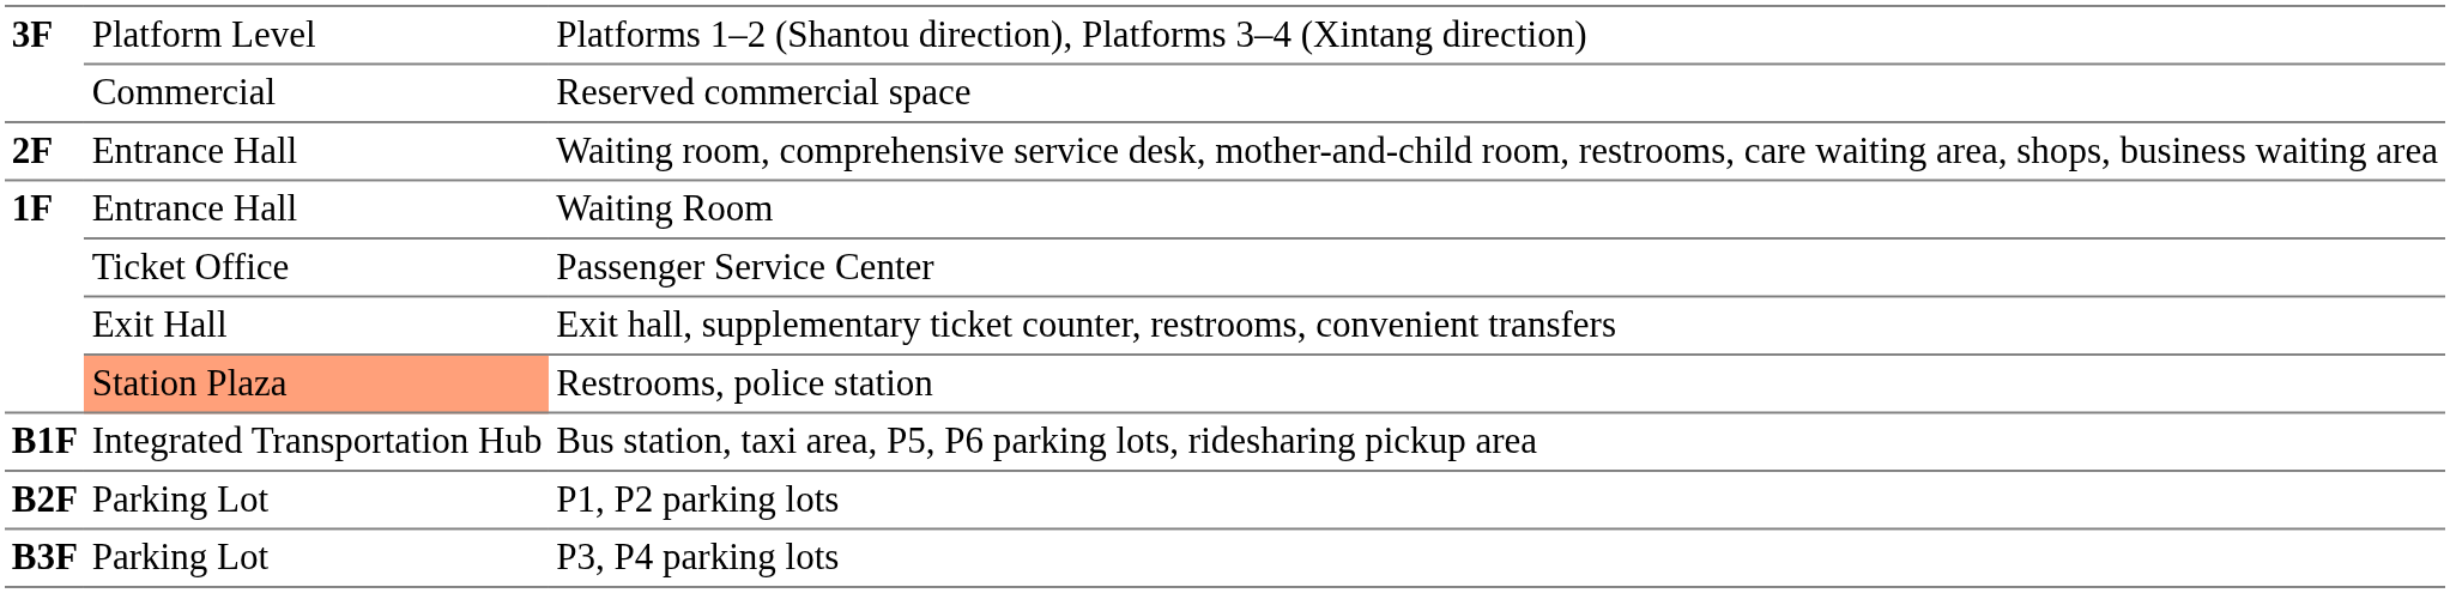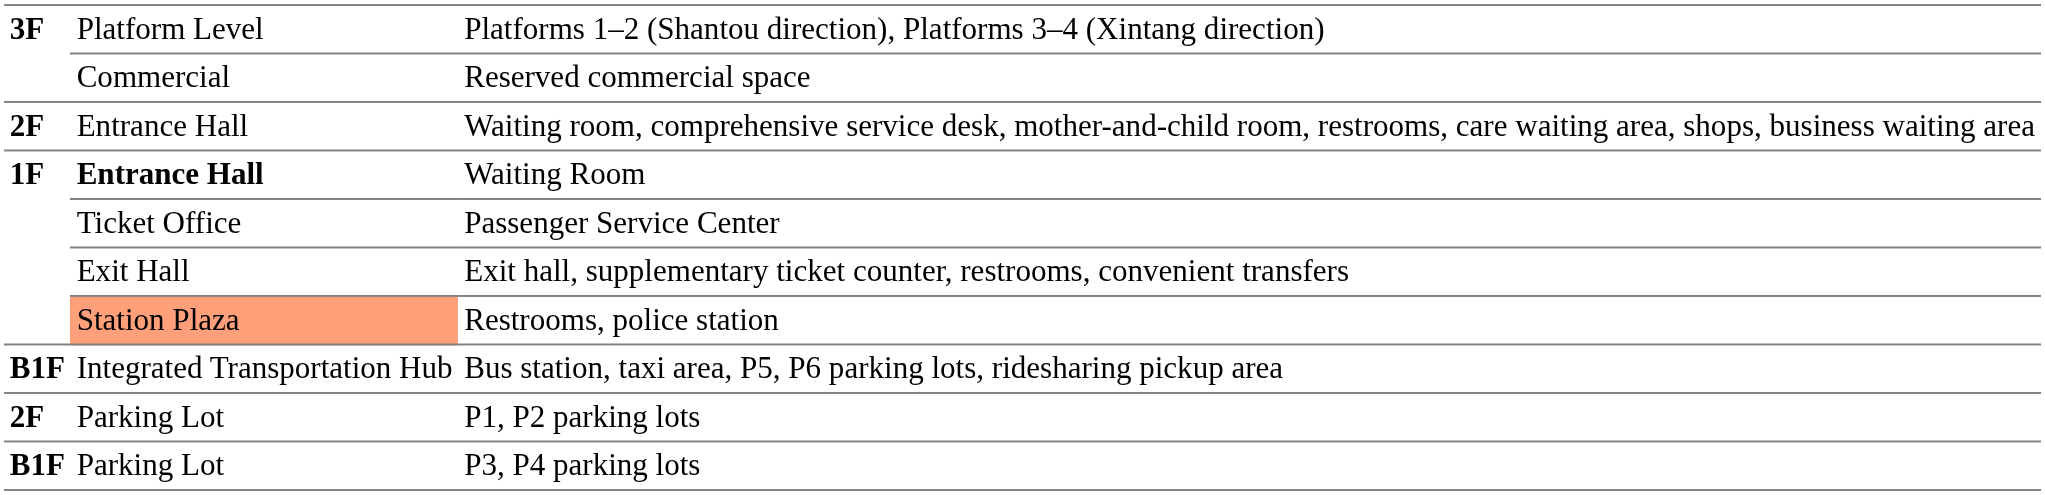Waiting Room | column 2: normal -> bold
P1, P2 parking lots | column 1: B2F -> 2F
P3, P4 parking lots | column 1: B3F -> B1F
